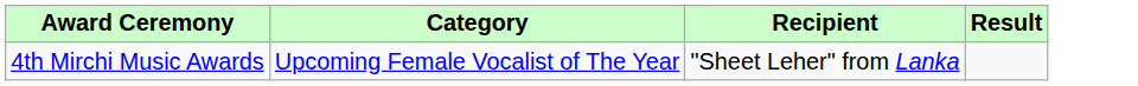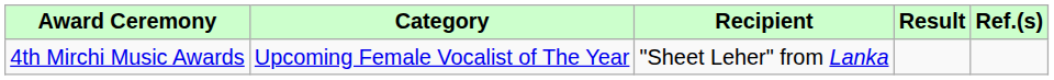+ column: Ref.(s)
